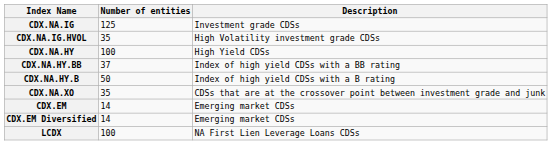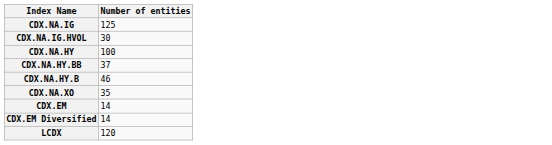- column: Description | Investment grade CDSs | High Volatility investment grade CDSs | High Yield CDSs | Index of high yield CDSs with a BB rating | Index of high yield CDSs with a B rating | CDSs that are at the crossover point between investment grade and junk | Emerging market CDSs | Emerging market CDSs | NA First Lien Leverage Loans CDSs
CDX.NA.IG.HVOL | Number of entities: 35 -> 30
CDX.NA.HY.B | Number of entities: 50 -> 46
LCDX | Number of entities: 100 -> 120
